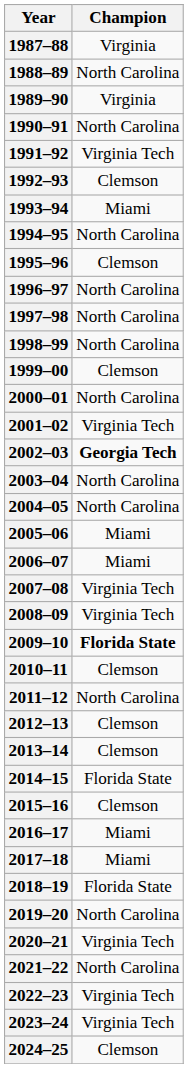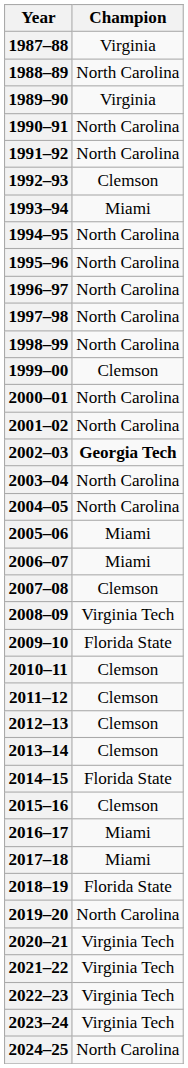1991–92 | Champion: Virginia Tech -> North Carolina
1995–96 | Champion: Clemson -> North Carolina
2001–02 | Champion: Virginia Tech -> North Carolina
2007–08 | Champion: Virginia Tech -> Clemson
2009–10 | Champion: bold -> normal
2011–12 | Champion: North Carolina -> Clemson
2021–22 | Champion: North Carolina -> Virginia Tech
2024–25 | Champion: Clemson -> North Carolina
